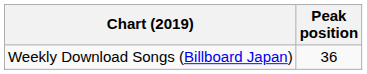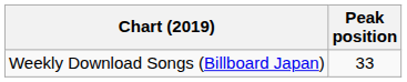Weekly Download Songs (Billboard Japan) | Peak position: 36 -> 33
